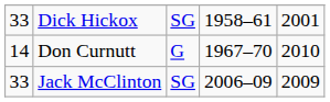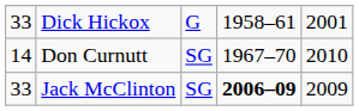Dick Hickox | column 3: SG -> G
Don Curnutt | column 3: G -> SG
Jack McClinton | column 4: normal -> bold
